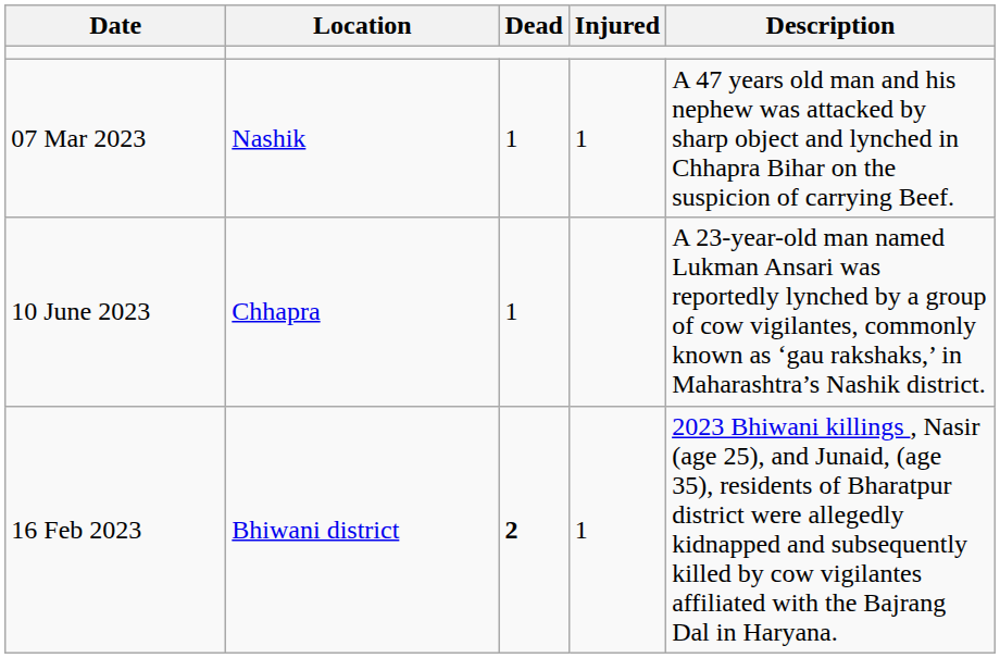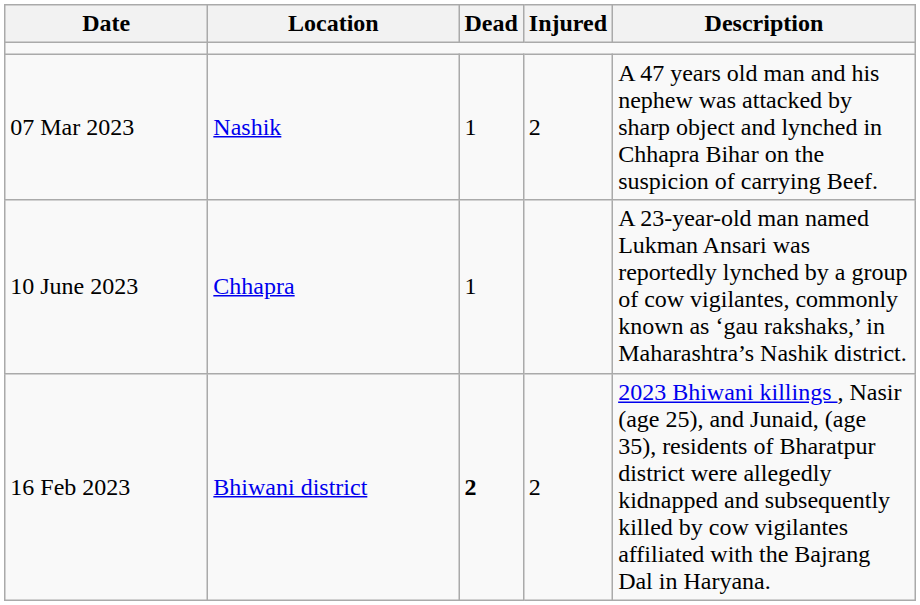07 Mar 2023 | Injured: 1 -> 2
16 Feb 2023 | Injured: 1 -> 2
